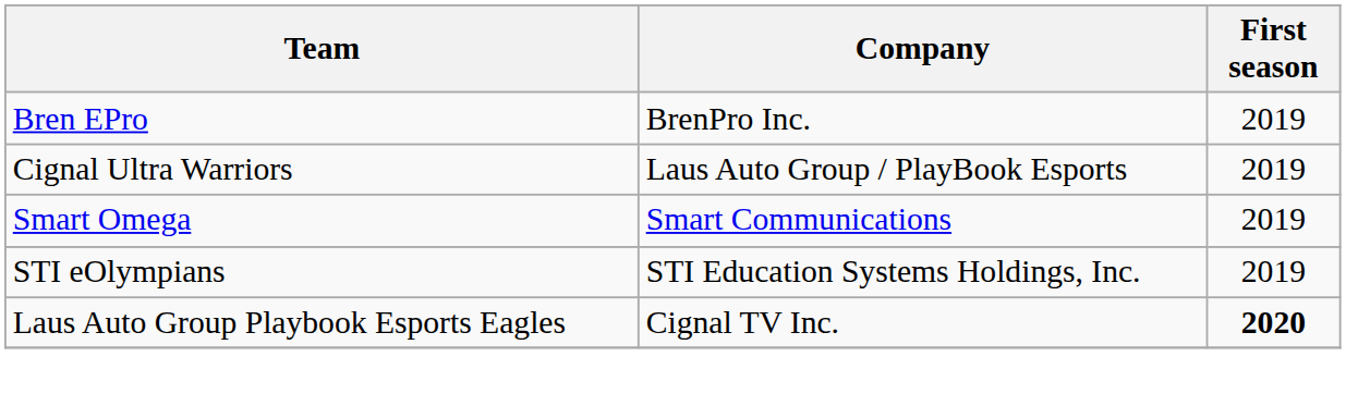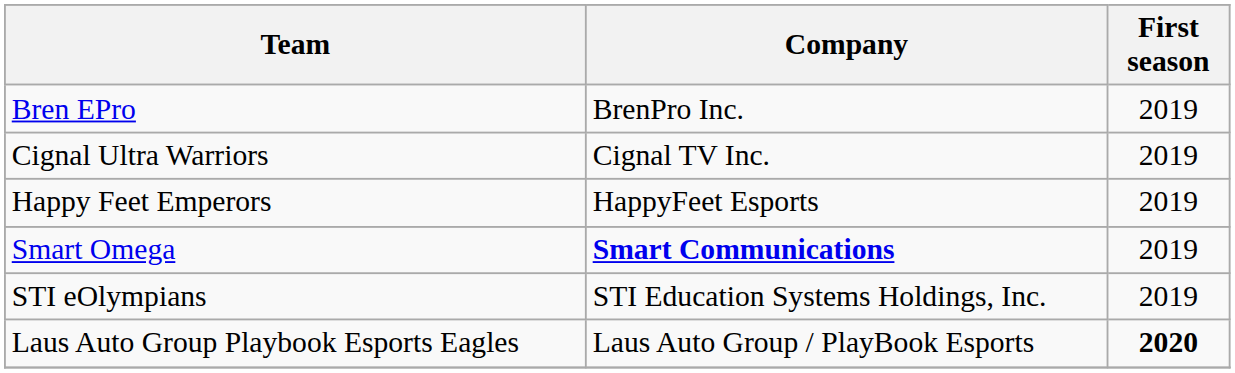Cignal Ultra Warriors | Company: Laus Auto Group / PlayBook Esports -> Cignal TV Inc.
+ row: Happy Feet Emperors | HappyFeet Esports | 2019
Smart Omega | Company: normal -> bold
Laus Auto Group Playbook Esports Eagles | Company: Cignal TV Inc. -> Laus Auto Group / PlayBook Esports
